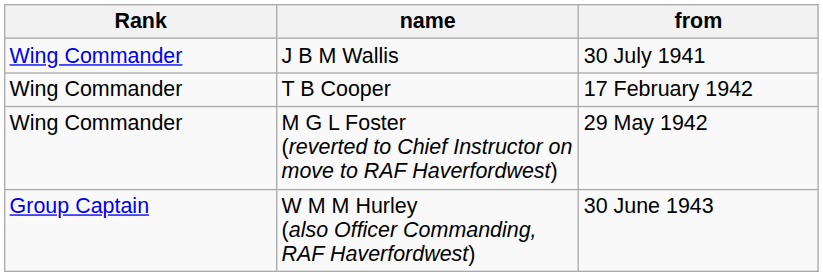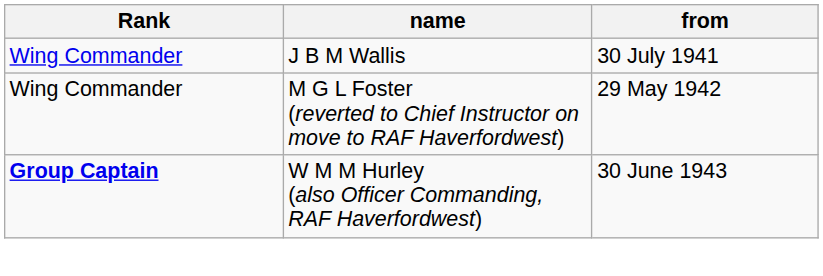- row: Wing Commander | T B Cooper | 17 February 1942
W M M Hurley (also Officer Commanding, RAF Haverfordwest) | Rank: normal -> bold
